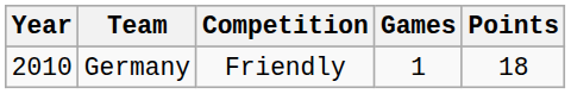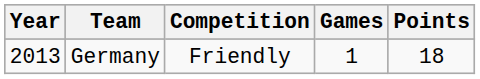Germany | Year: 2010 -> 2013
